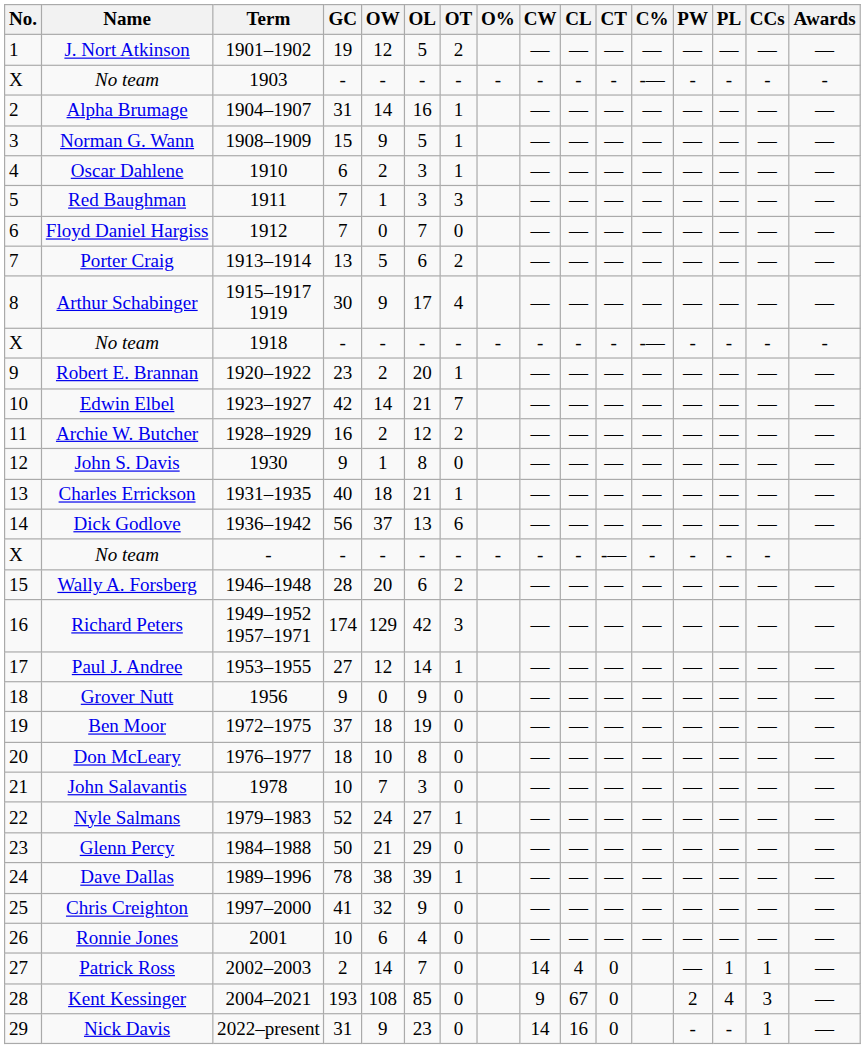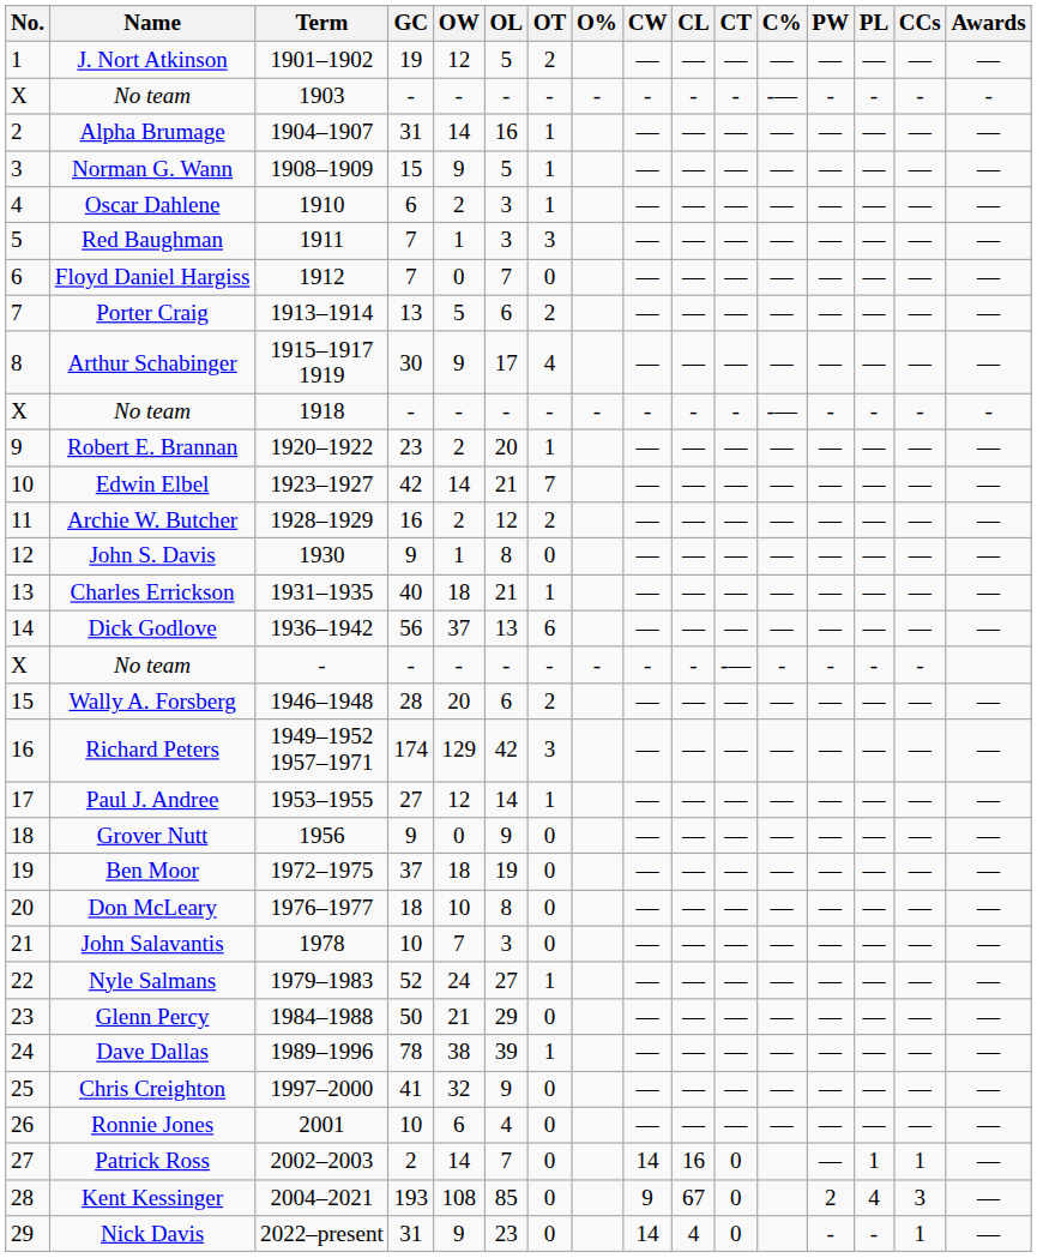Patrick Ross | CL: 4 -> 16
Nick Davis | CL: 16 -> 4
